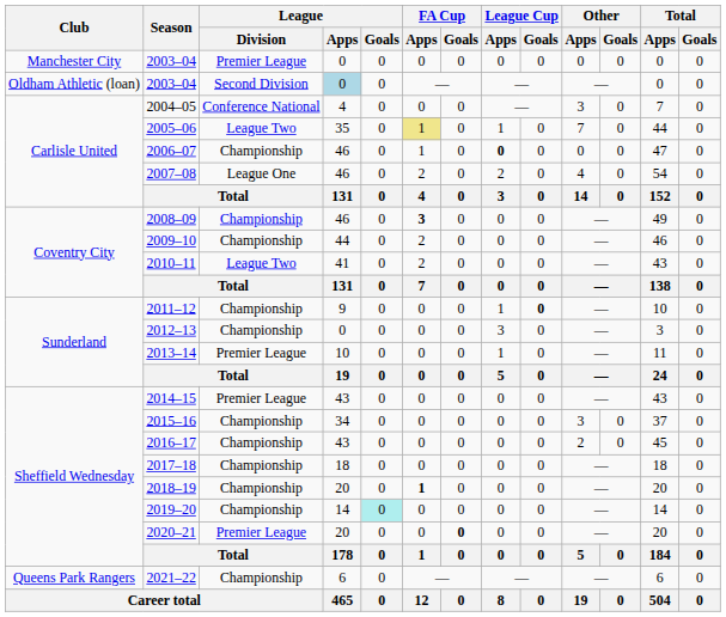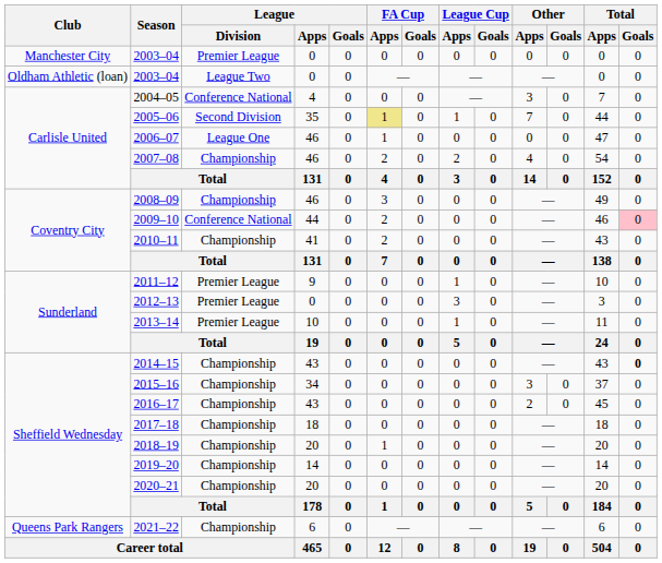Oldham Athletic (loan) / 2003–04 | League / Division: Second Division -> League Two
Oldham Athletic (loan) / 2003–04 | League / Apps: lightblue background -> no background
2005–06 | League / Division: League Two -> Second Division
2006–07 | League / Division: Championship -> League One
2006–07 | League Cup / Apps: bold -> normal
2007–08 | League / Division: League One -> Championship
2008–09 | FA Cup / Apps: bold -> normal
2009–10 | League / Division: Championship -> Conference National
2009–10 | Total / Goals: no background -> pink background
2010–11 | League / Division: League Two -> Championship
2011–12 | League / Division: Championship -> Premier League
2011–12 | League Cup / Goals: bold -> normal
2012–13 | League / Division: Championship -> Premier League
2014–15 | League / Division: Premier League -> Championship
2014–15 | Total / Goals: normal -> bold
2018–19 | FA Cup / Apps: bold -> normal
2019–20 | League / Goals: paleturquoise background -> no background
2020–21 | League / Division: Premier League -> Championship
2020–21 | FA Cup / Goals: bold -> normal
